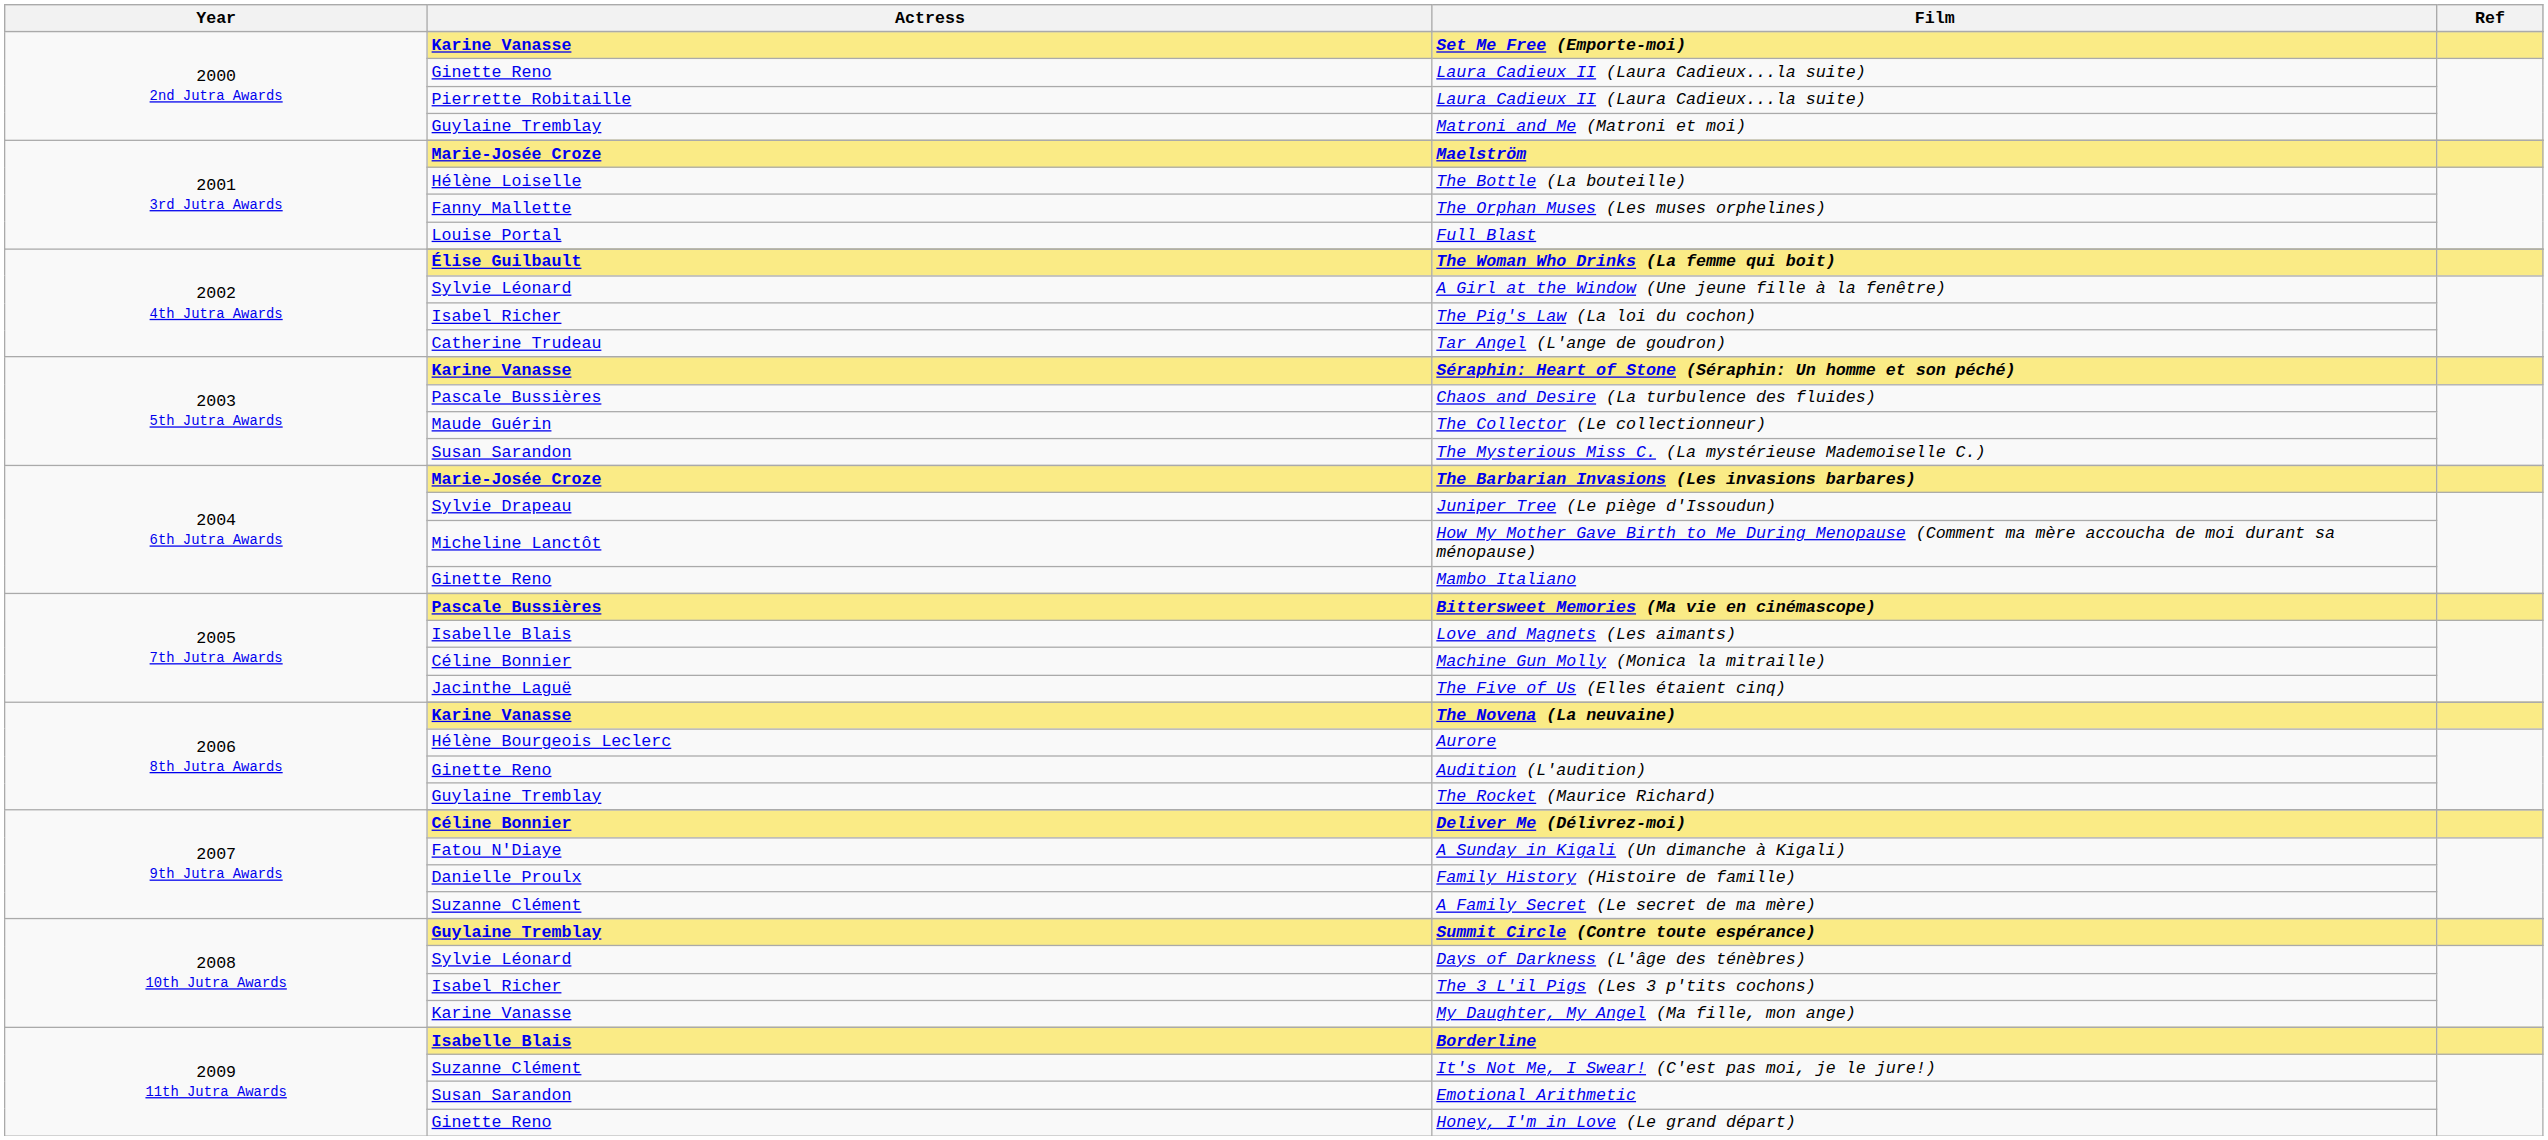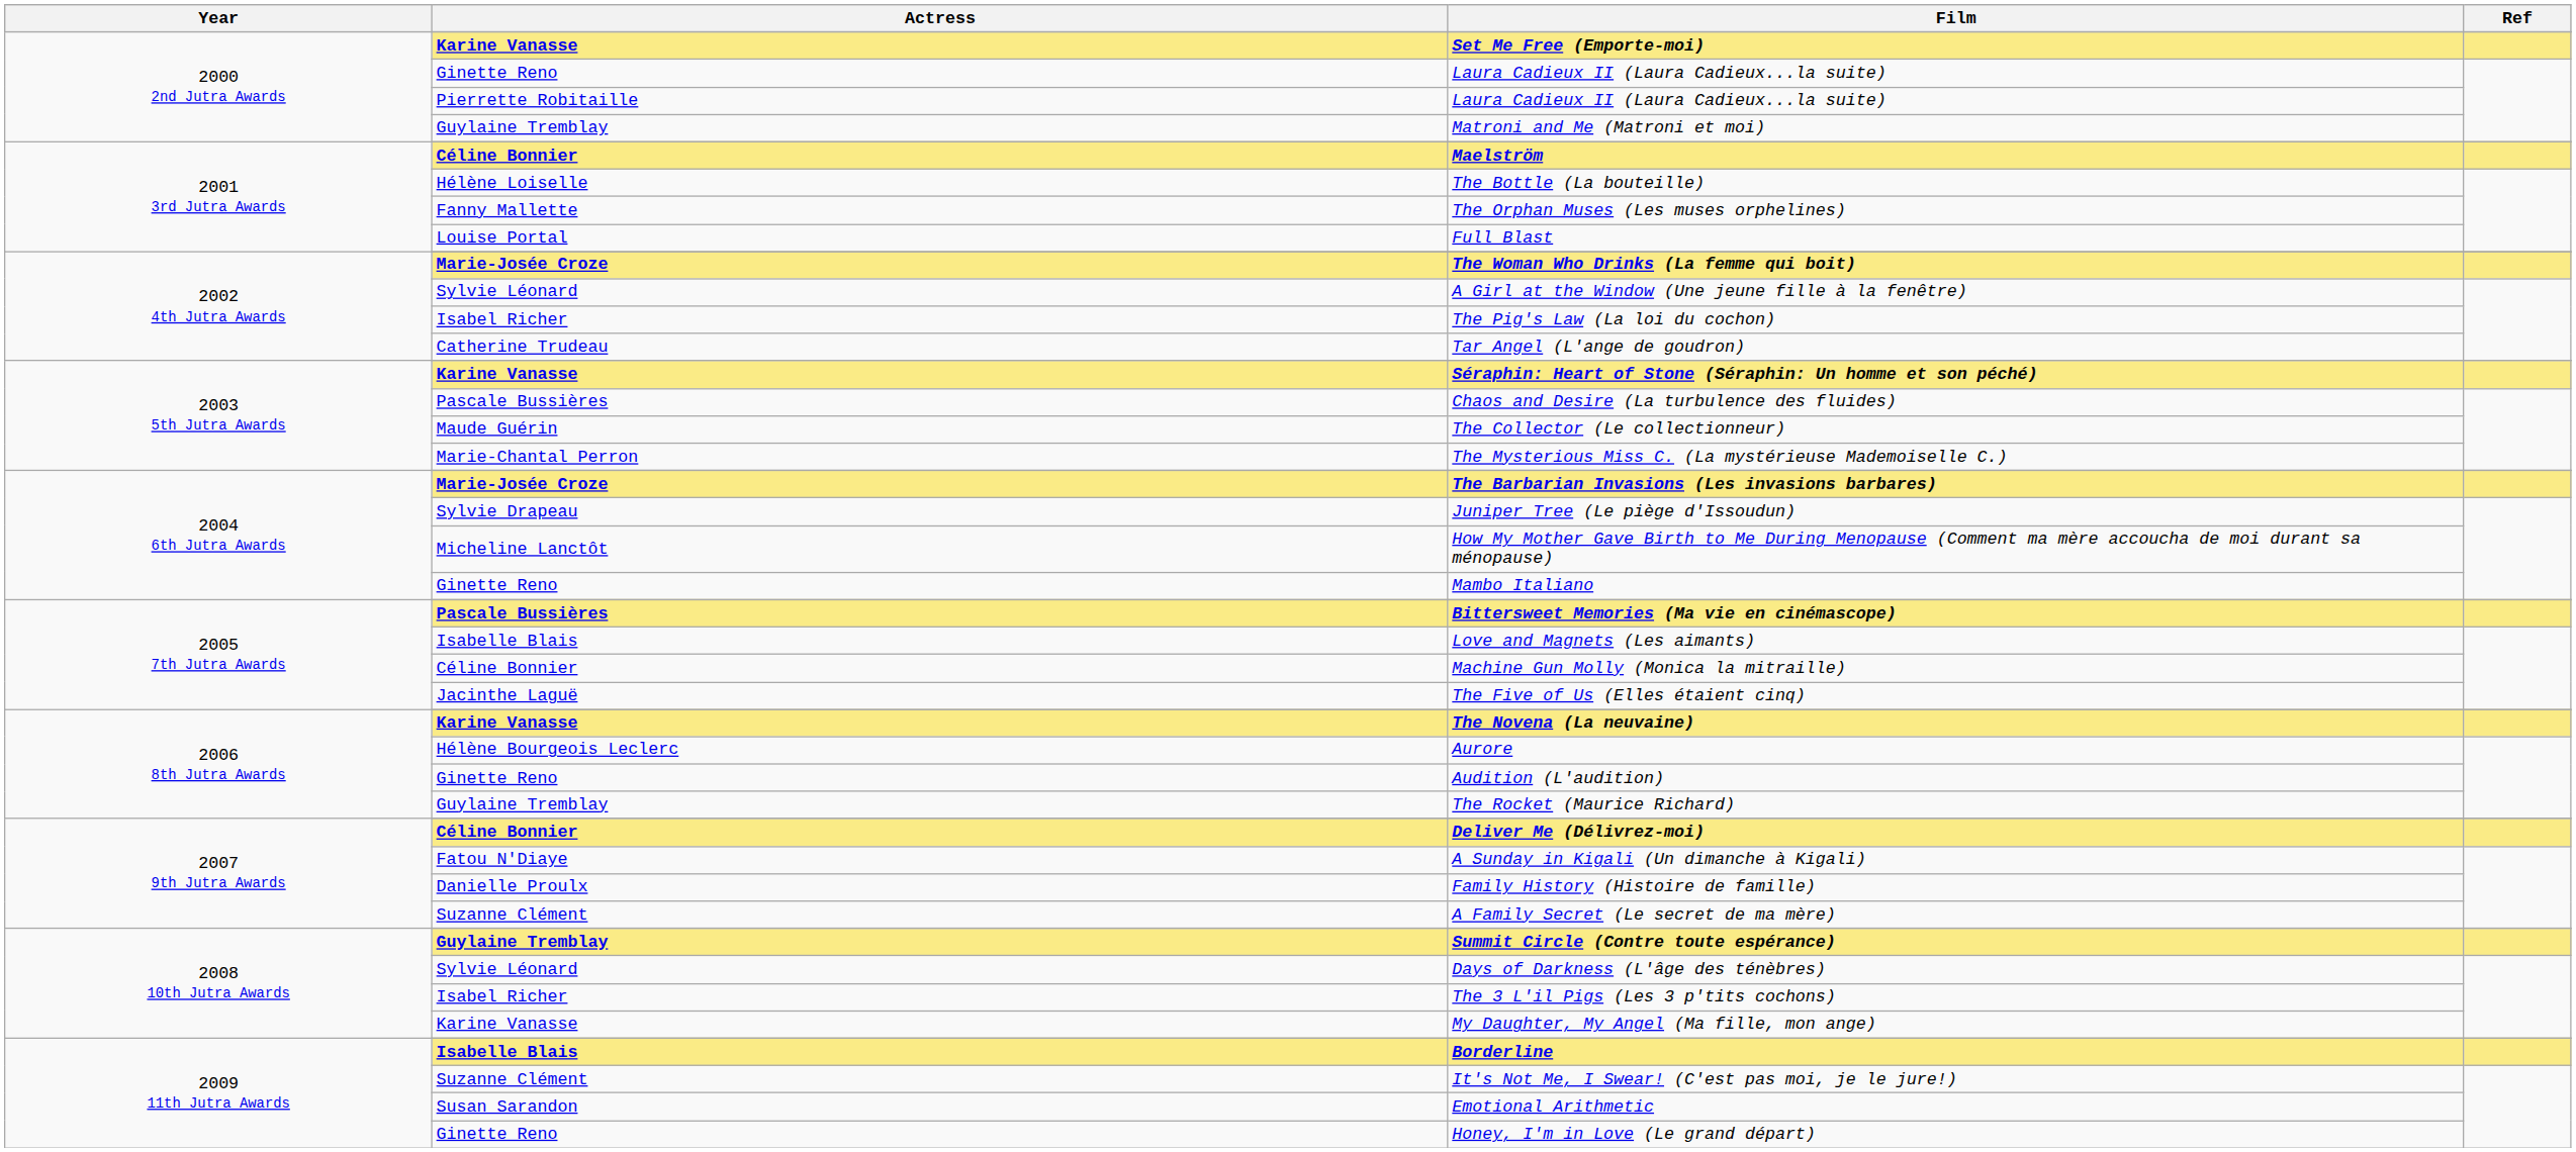Maelström | Actress: Marie-Josée Croze -> Céline Bonnier
The Woman Who Drinks (La femme qui boit) | Actress: Élise Guilbault -> Marie-Josée Croze
The Mysterious Miss C. (La mystérieuse Mademoiselle C.) | Actress: Susan Sarandon -> Marie-Chantal Perron
